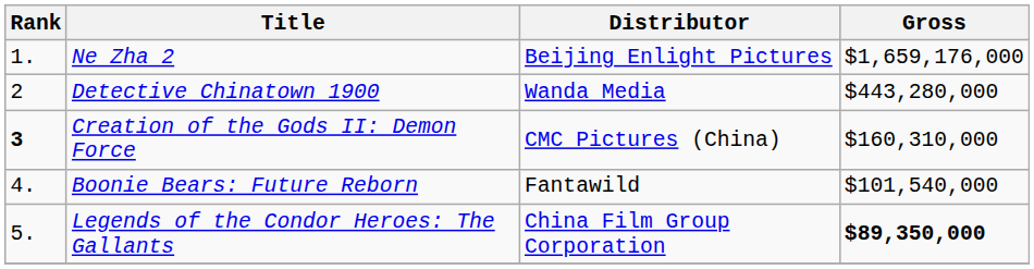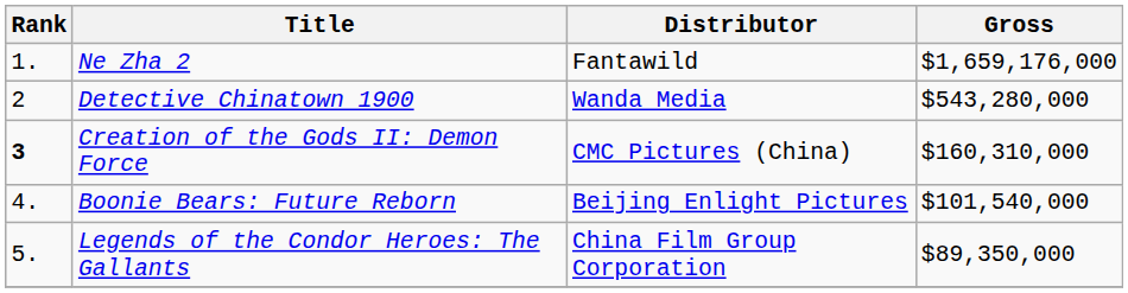Ne Zha 2 | Distributor: Beijing Enlight Pictures -> Fantawild
Detective Chinatown 1900 | Gross: $443,280,000 -> $543,280,000
Boonie Bears: Future Reborn | Distributor: Fantawild -> Beijing Enlight Pictures
Legends of the Condor Heroes: The Gallants | Gross: bold -> normal
